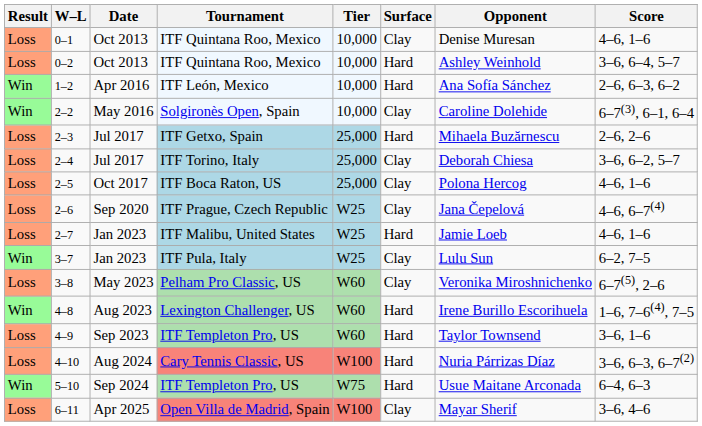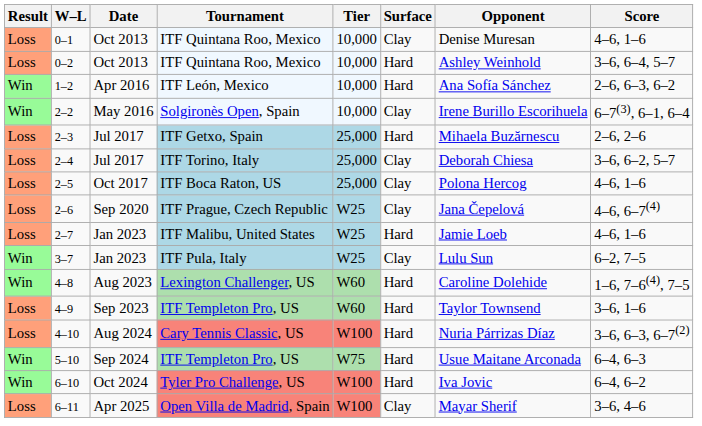2–2 | Opponent: Caroline Dolehide -> Irene Burillo Escorihuela
- row: Loss | 3–8 | May 2023 | Pelham Pro Classic, US | W60 | Clay | Veronika Miroshnichenko | 6–7(5), 2–6
4–8 | Opponent: Irene Burillo Escorihuela -> Caroline Dolehide
+ row: Win | 6–10 | Oct 2024 | Tyler Pro Challenge, US | W100 | Hard | Iva Jovic | 6–4, 6–2
